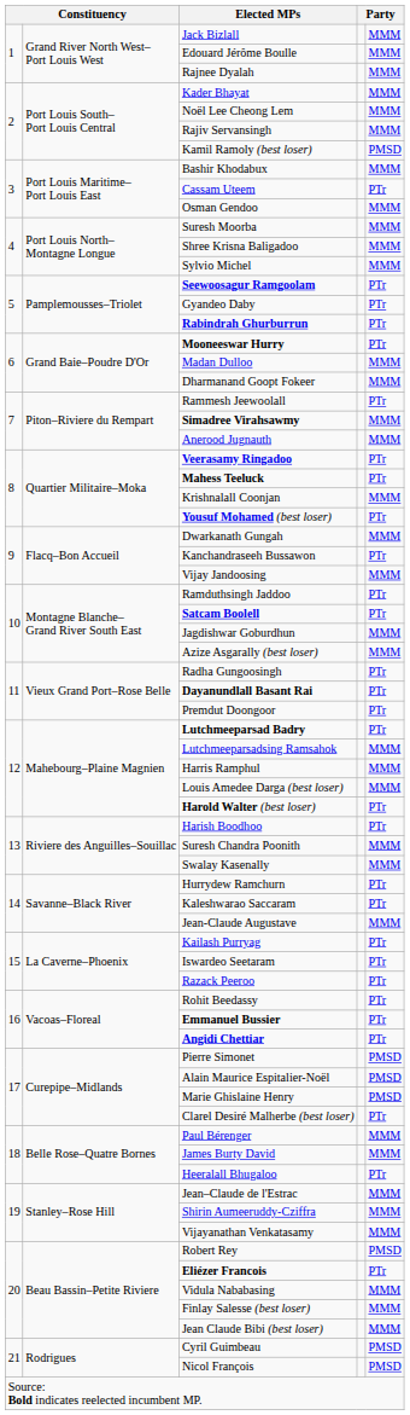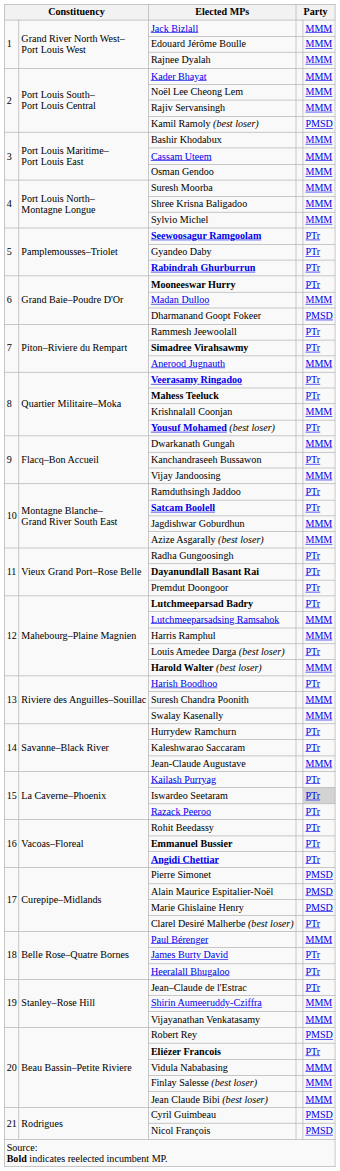Cassam Uteem | column 5: PTr -> MMM
Dharmanand Goopt Fokeer | column 5: MMM -> PMSD
Simadree Virahsawmy | column 5: MMM -> PTr
Louis Amedee Darga (best loser) | column 5: MMM -> PTr
Harold Walter (best loser) | column 5: PTr -> MMM
Iswardeo Seetaram | column 5: no background -> lightgrey background
James Burty David | column 5: MMM -> PTr
Jean–Claude de l'Estrac | column 5: MMM -> PTr
